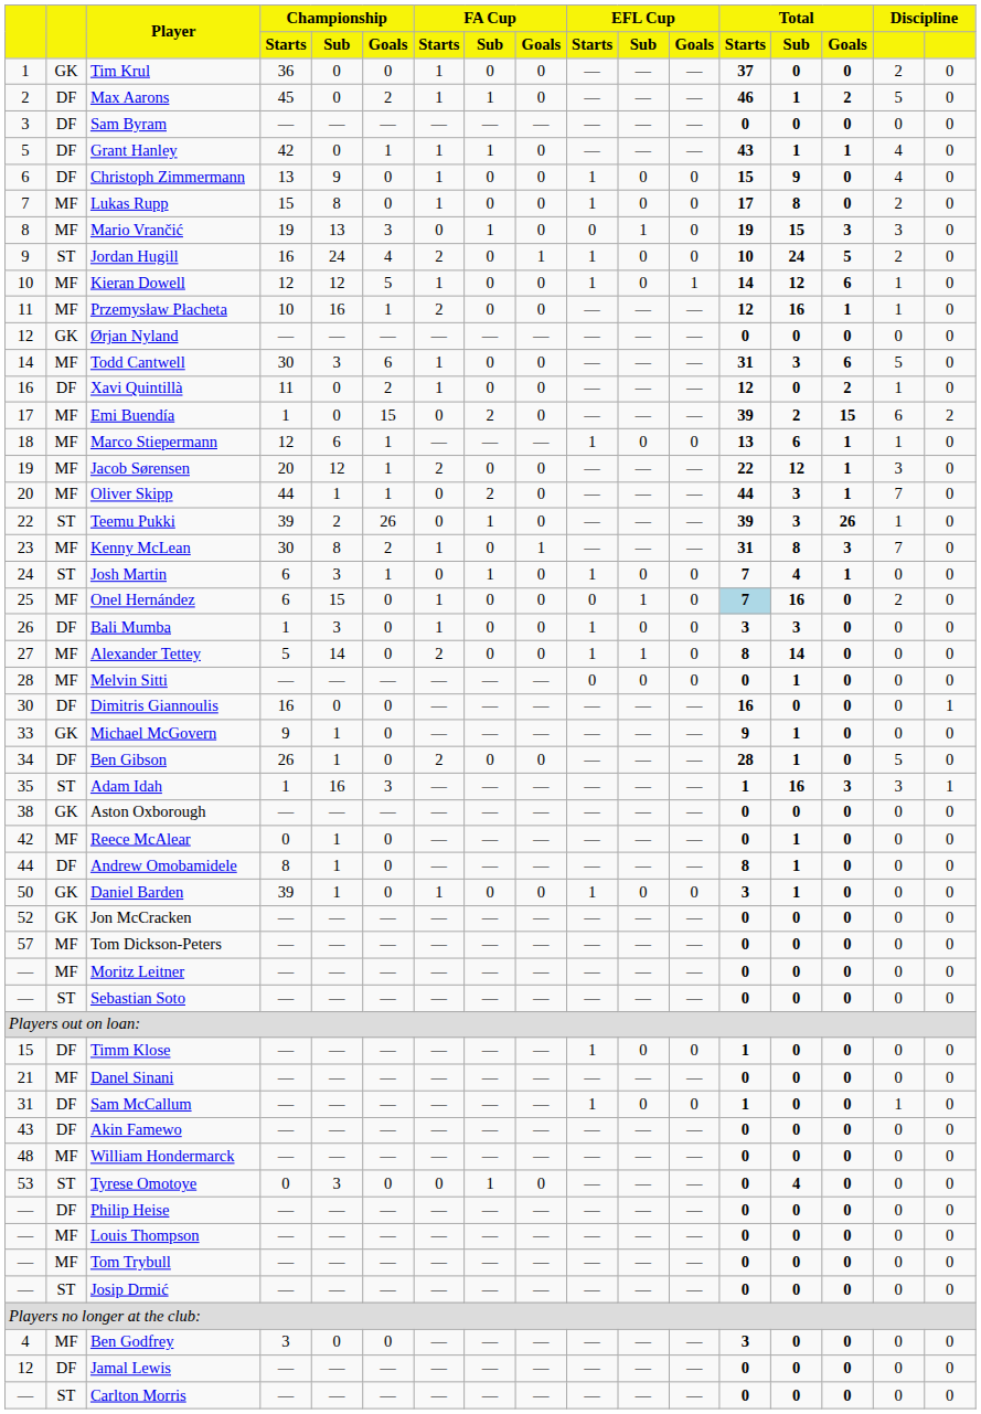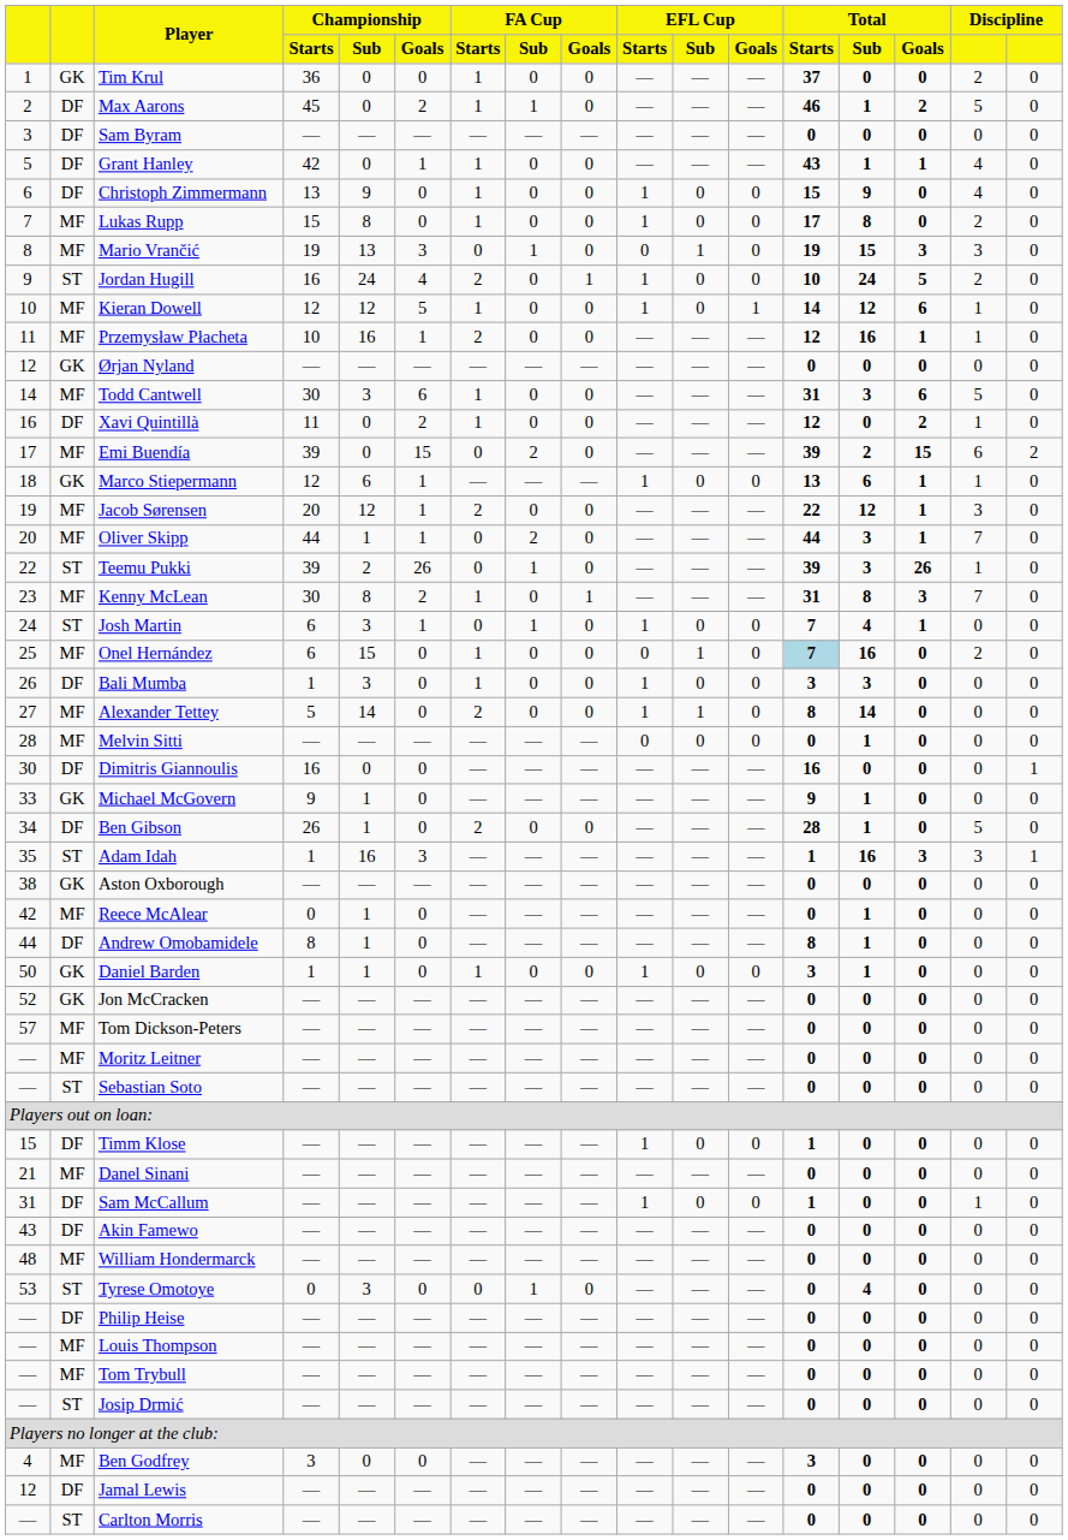Grant Hanley | FA Cup / Sub: 1 -> 0
Emi Buendía | Championship / Starts: 1 -> 39
Marco Stiepermann | column 2: MF -> GK
Daniel Barden | Championship / Starts: 39 -> 1
